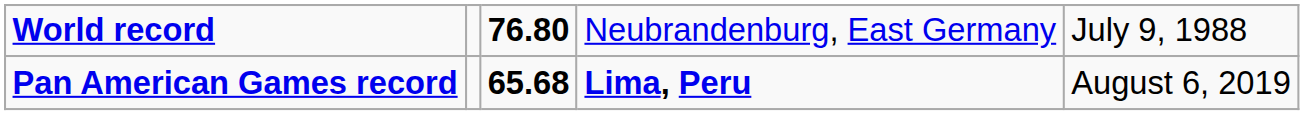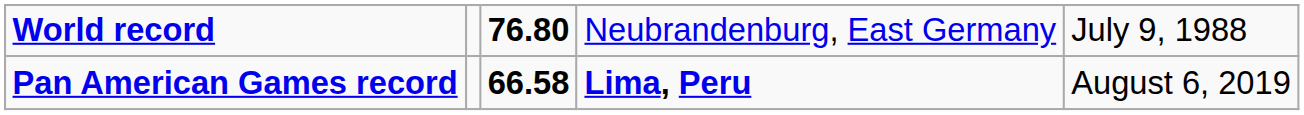Pan American Games record | column 3: 65.68 -> 66.58
